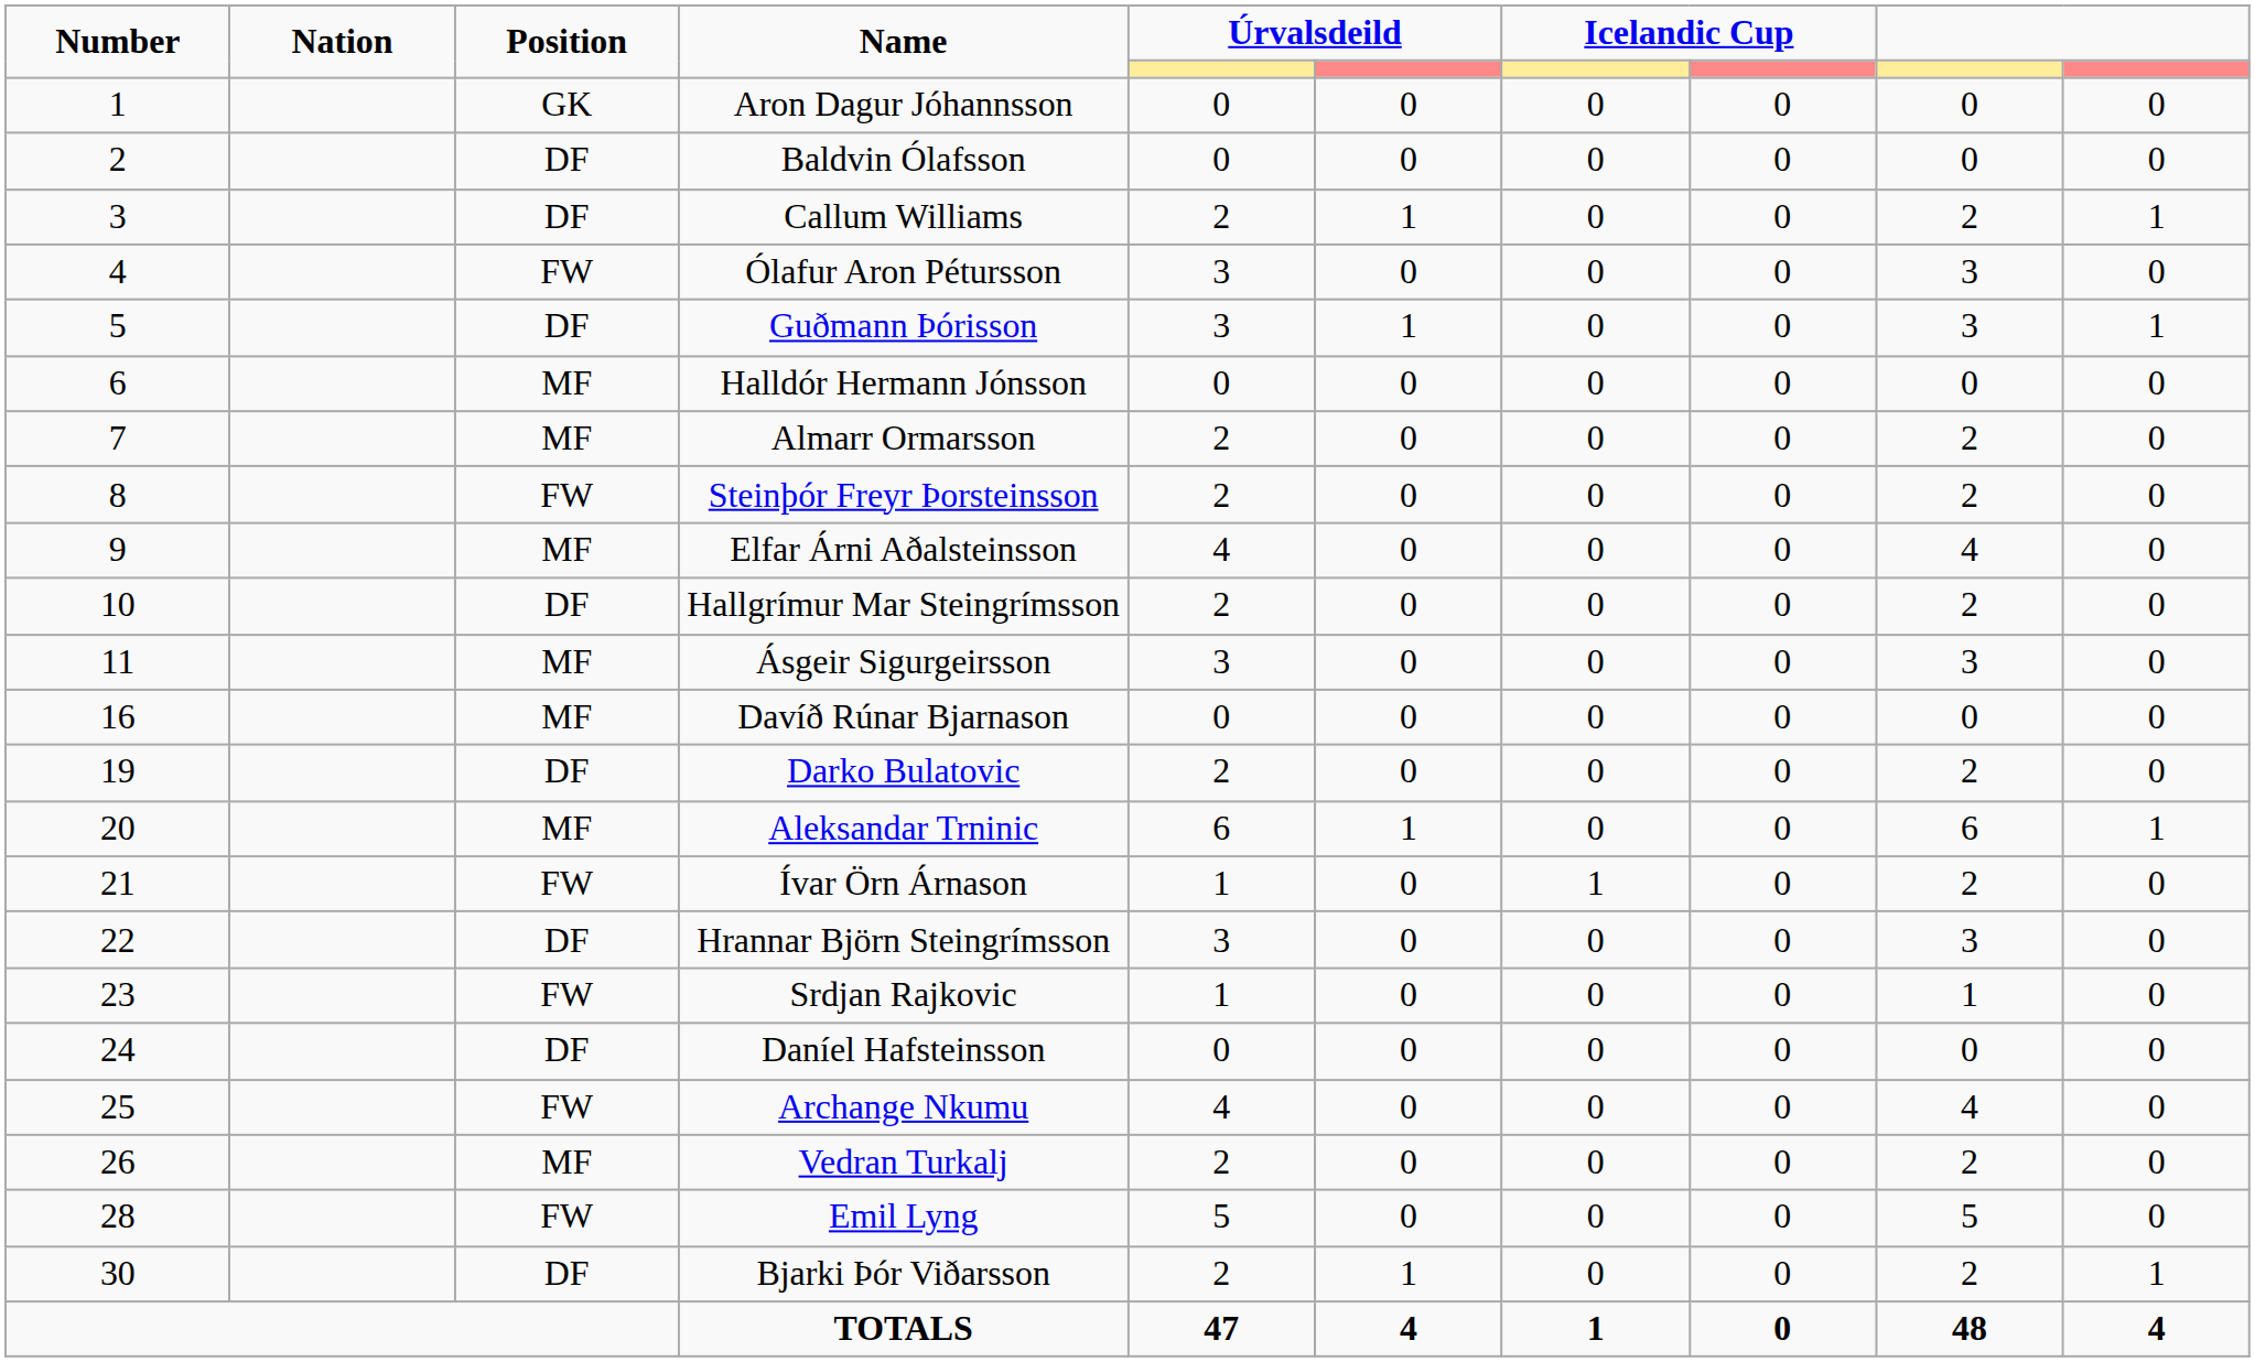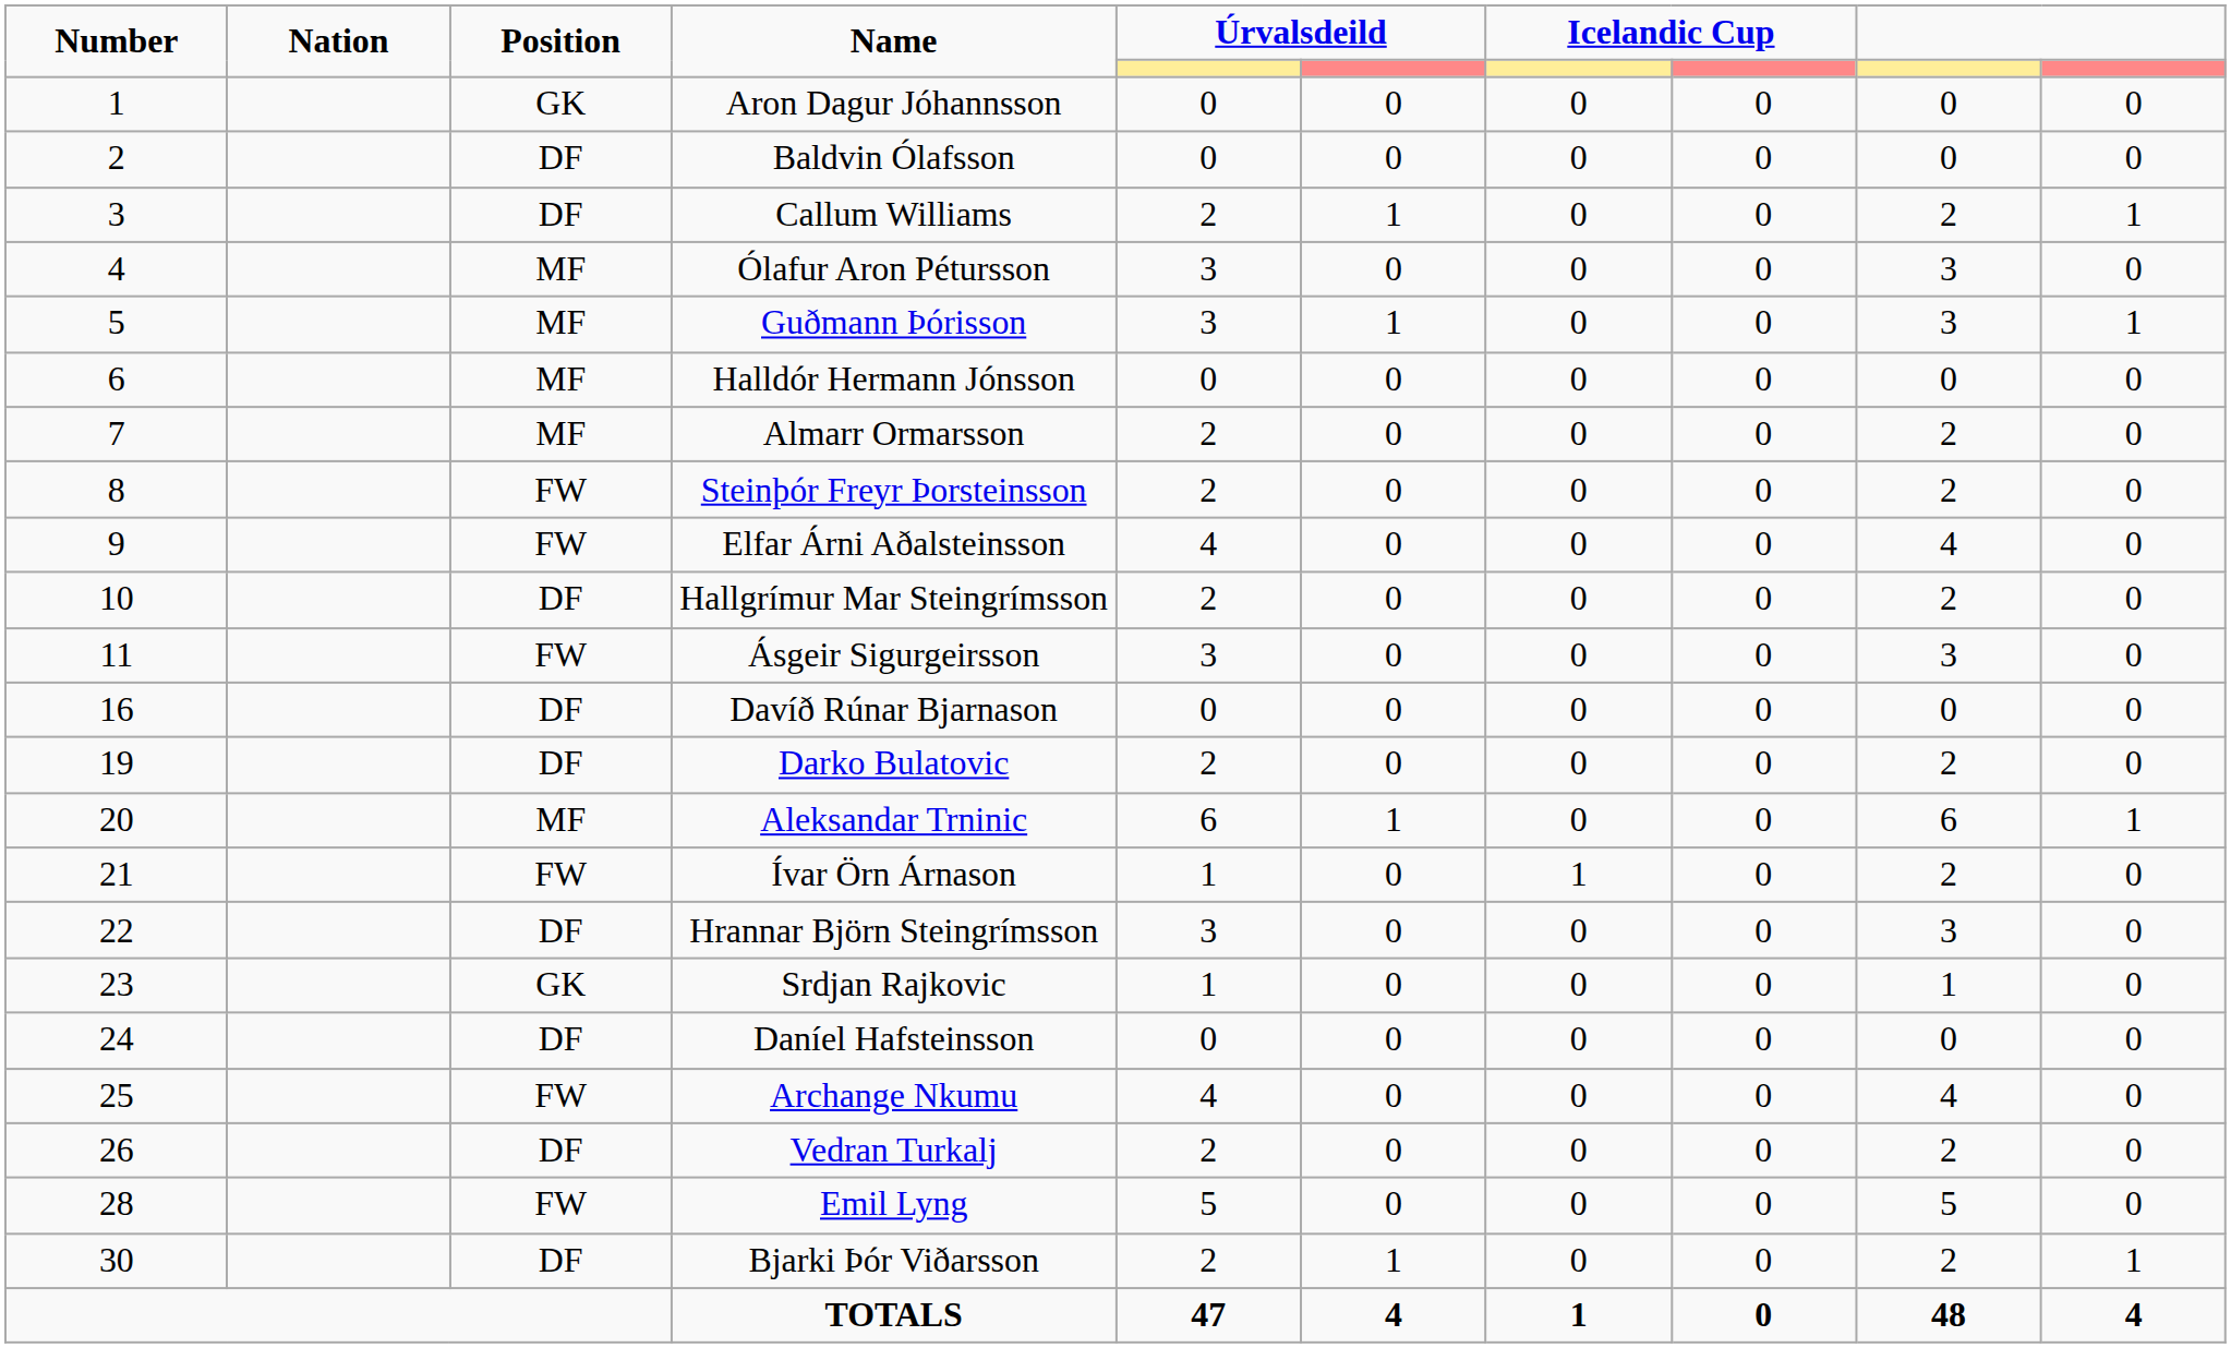Ólafur Aron Pétursson | column 3: FW -> MF
Guðmann Þórisson | column 3: DF -> MF
Elfar Árni Aðalsteinsson | column 3: MF -> FW
Ásgeir Sigurgeirsson | column 3: MF -> FW
Davíð Rúnar Bjarnason | column 3: MF -> DF
Srdjan Rajkovic | column 3: FW -> GK
Vedran Turkalj | column 3: MF -> DF
